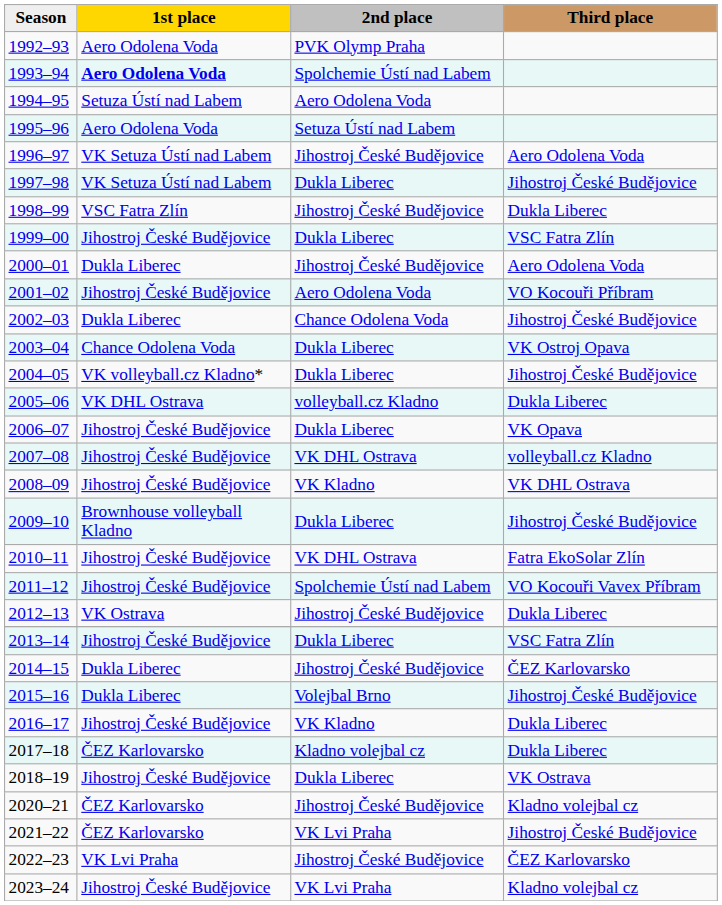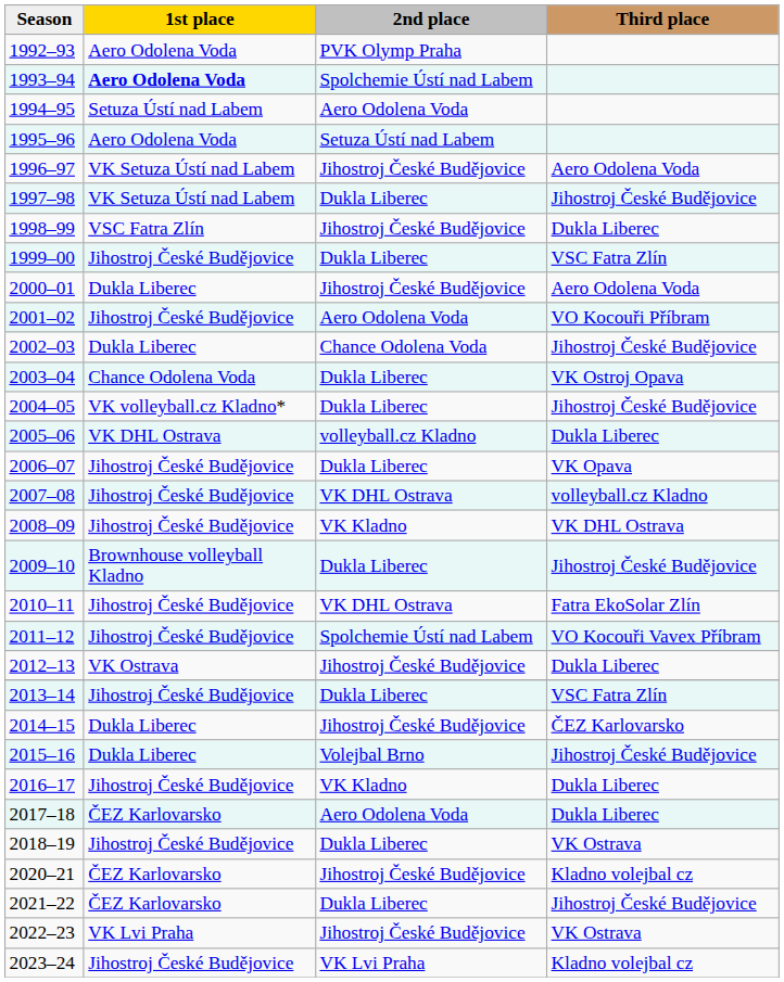2017–18 | 2nd place: Kladno volejbal cz -> Aero Odolena Voda
2021–22 | 2nd place: VK Lvi Praha -> Dukla Liberec
2022–23 | Third place: ČEZ Karlovarsko -> VK Ostrava
